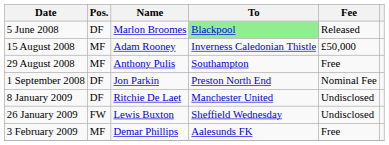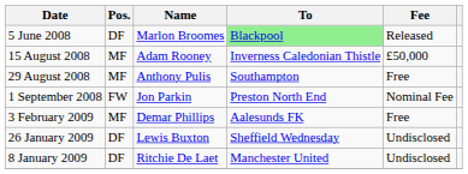1 September 2008 | Pos.: DF -> FW
rows swapped: 8 January 2009 <-> 3 February 2009
26 January 2009 | Pos.: FW -> DF
